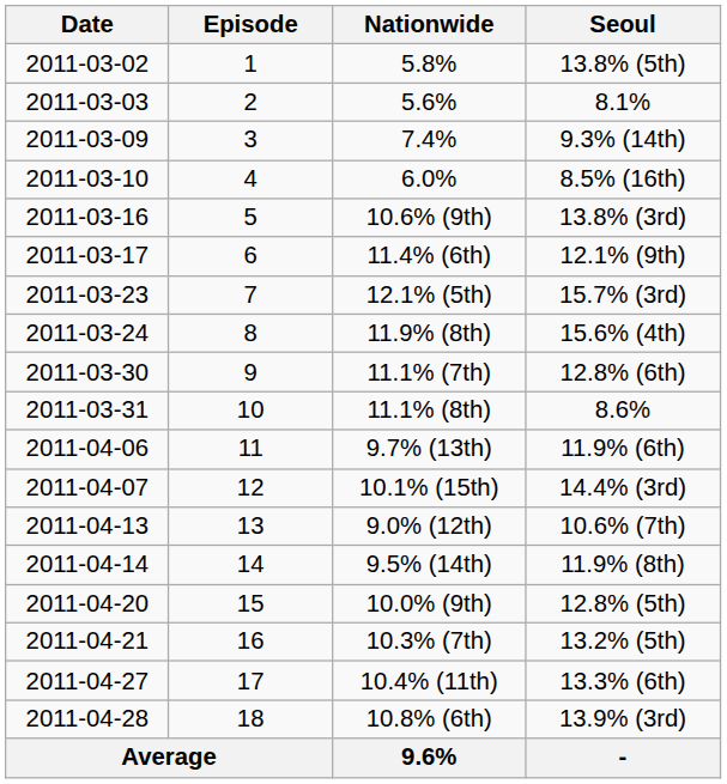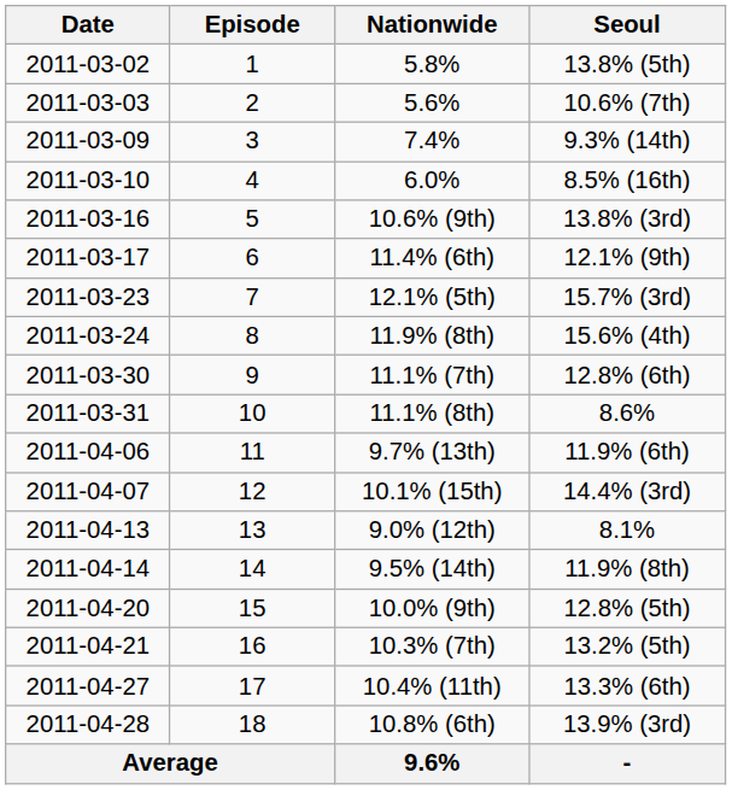5.6% | Seoul: 8.1% -> 10.6% (7th)
9.0% (12th) | Seoul: 10.6% (7th) -> 8.1%
